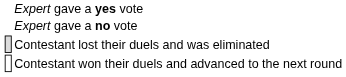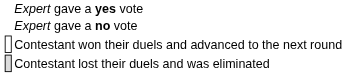rows swapped: Contestant won their duels and advanced to the next round <-> Contestant lost their duels and was eliminated
